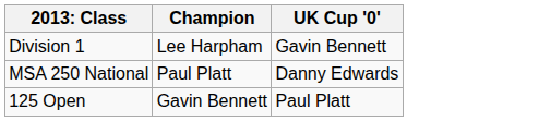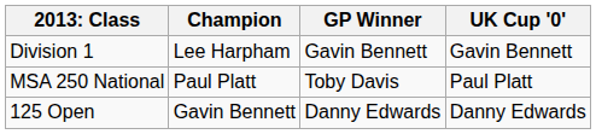+ column: GP Winner | Gavin Bennett | Toby Davis | Danny Edwards
MSA 250 National | UK Cup '0': Danny Edwards -> Paul Platt
125 Open | UK Cup '0': Paul Platt -> Danny Edwards
